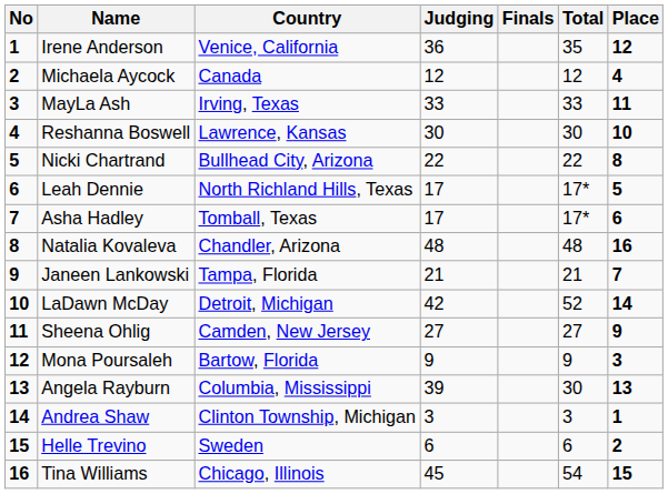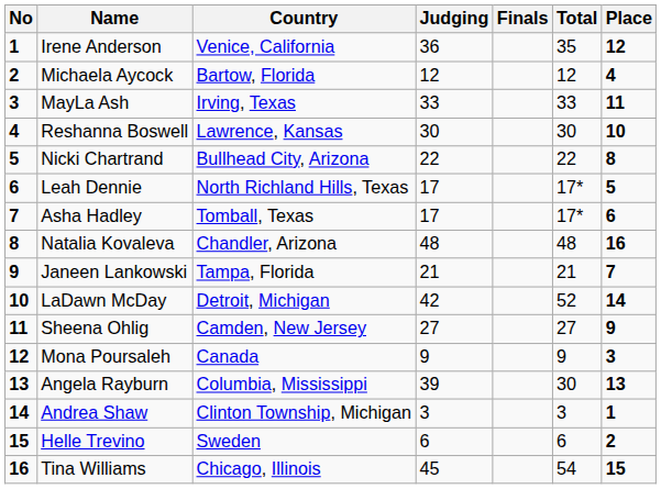Michaela Aycock | Country: Canada -> Bartow, Florida
Mona Poursaleh | Country: Bartow, Florida -> Canada
